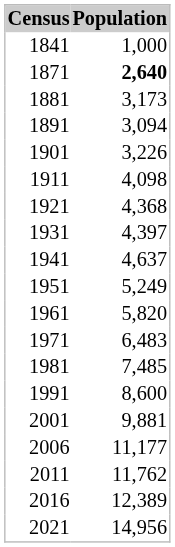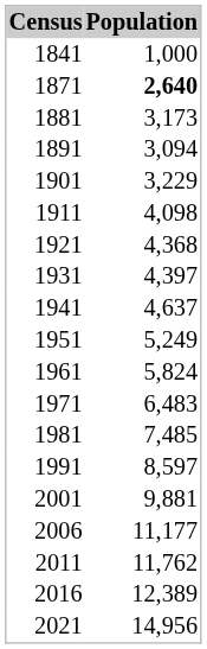1901 | Population: 3,226 -> 3,229
1961 | Population: 5,820 -> 5,824
1991 | Population: 8,600 -> 8,597
